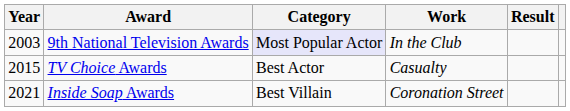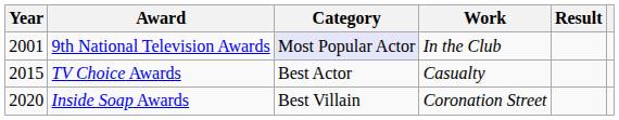9th National Television Awards | Year: 2003 -> 2001
Inside Soap Awards | Year: 2021 -> 2020
